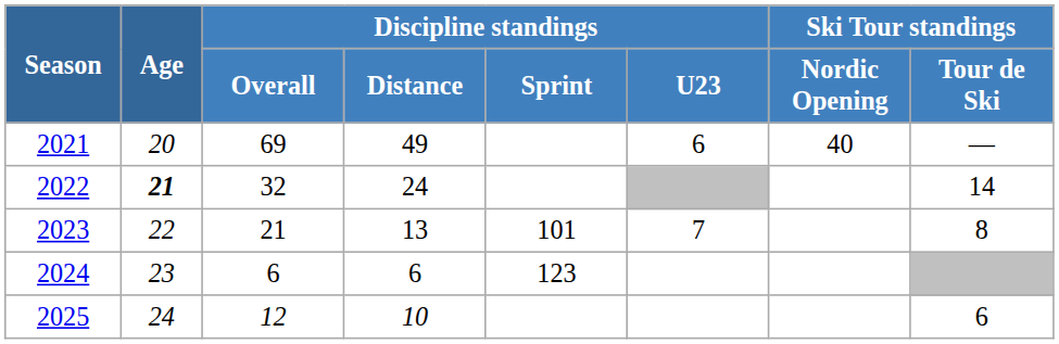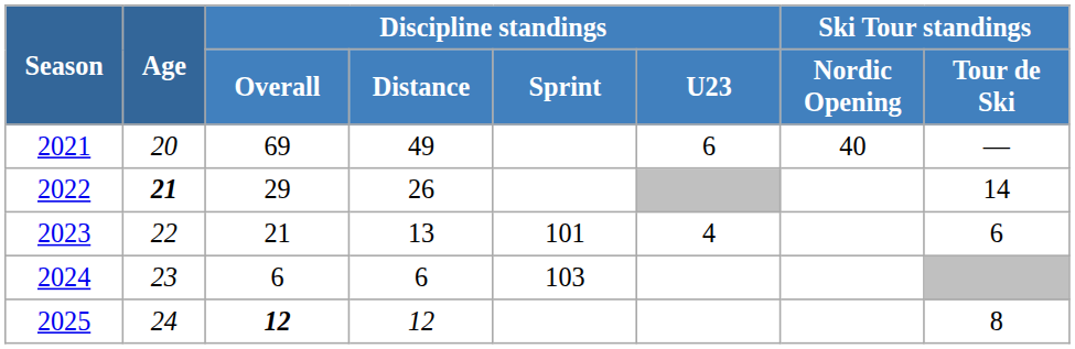2022 | Discipline standings / Overall: 32 -> 29
2022 | Discipline standings / Distance: 24 -> 26
2023 | Discipline standings / U23: 7 -> 4
2023 | Ski Tour standings / Tour de Ski: 8 -> 6
2024 | Discipline standings / Sprint: 123 -> 103
2025 | Discipline standings / Overall: normal -> bold
2025 | Discipline standings / Distance: 10 -> 12
2025 | Ski Tour standings / Tour de Ski: 6 -> 8
